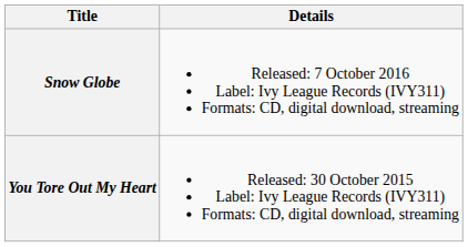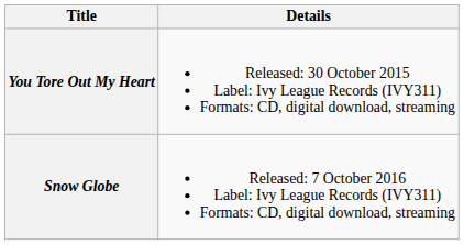rows swapped: You Tore Out My Heart <-> Snow Globe
